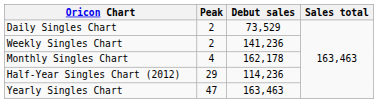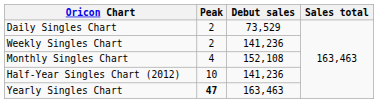Monthly Singles Chart | Debut sales: 162,178 -> 152,108
Half-Year Singles Chart (2012) | Peak: 29 -> 10
Half-Year Singles Chart (2012) | Debut sales: 114,236 -> 141,236
Yearly Singles Chart | Peak: normal -> bold
